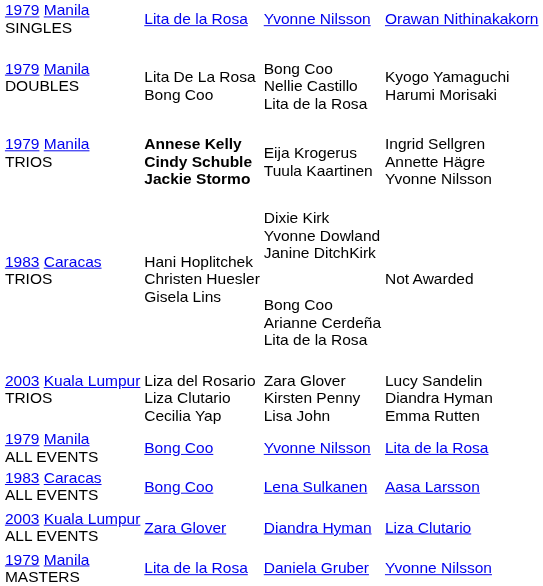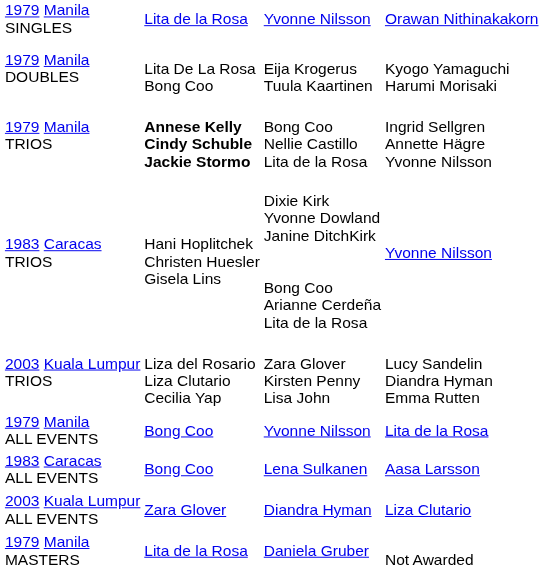1979 Manila DOUBLES | column 3: Bong Coo Nellie Castillo Lita de la Rosa -> Eija Krogerus Tuula Kaartinen
1979 Manila TRIOS | column 3: Eija Krogerus Tuula Kaartinen -> Bong Coo Nellie Castillo Lita de la Rosa
1983 Caracas TRIOS | column 4: Not Awarded -> Yvonne Nilsson
1979 Manila MASTERS | column 4: Yvonne Nilsson -> Not Awarded
